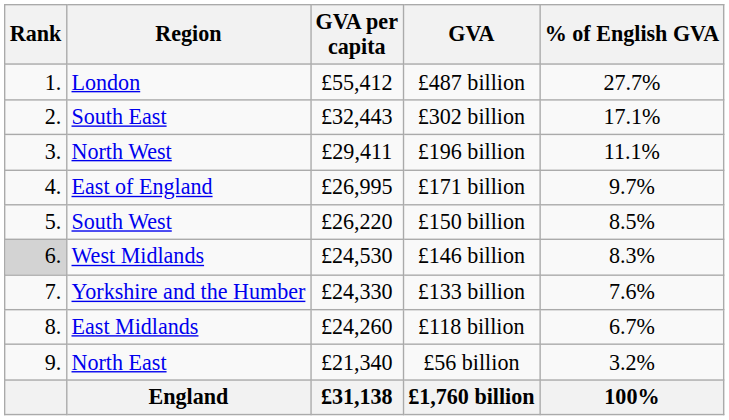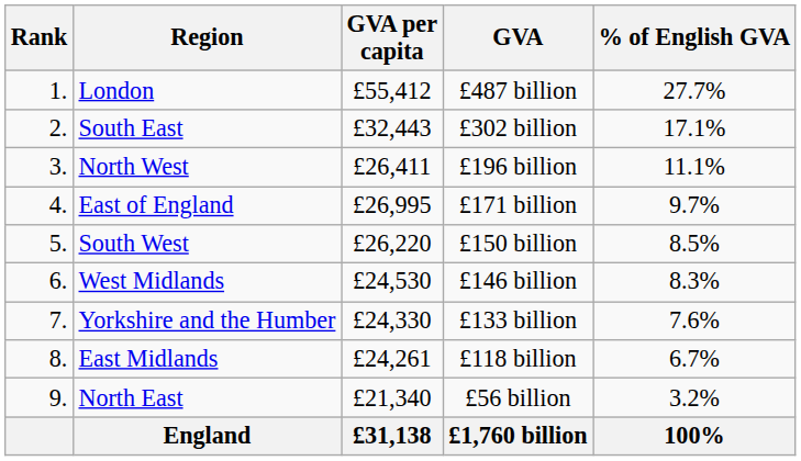North West | GVA per capita: £29,411 -> £26,411
West Midlands | Rank: lightgrey background -> no background
East Midlands | GVA per capita: £24,260 -> £24,261
